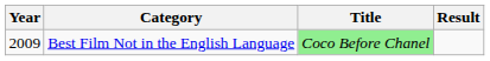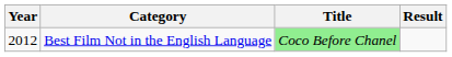Best Film Not in the English Language | Year: 2009 -> 2012
